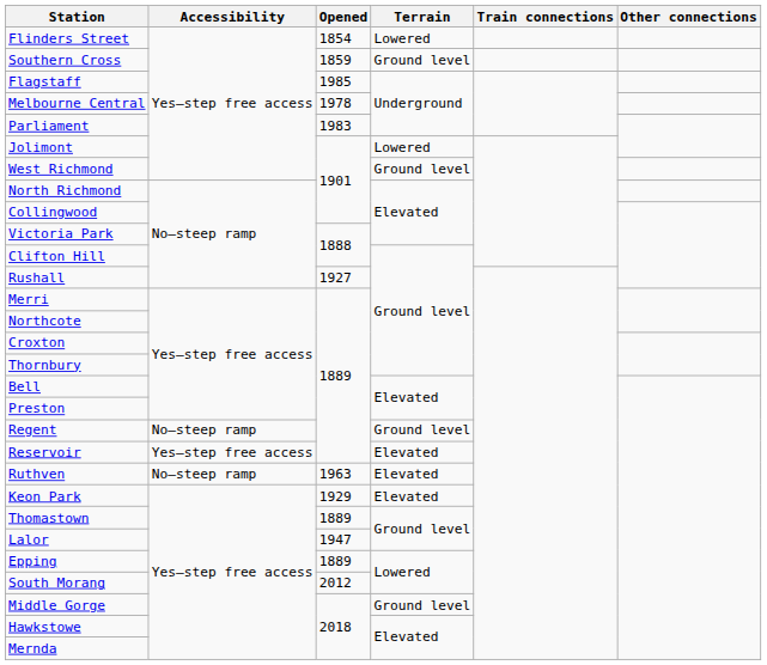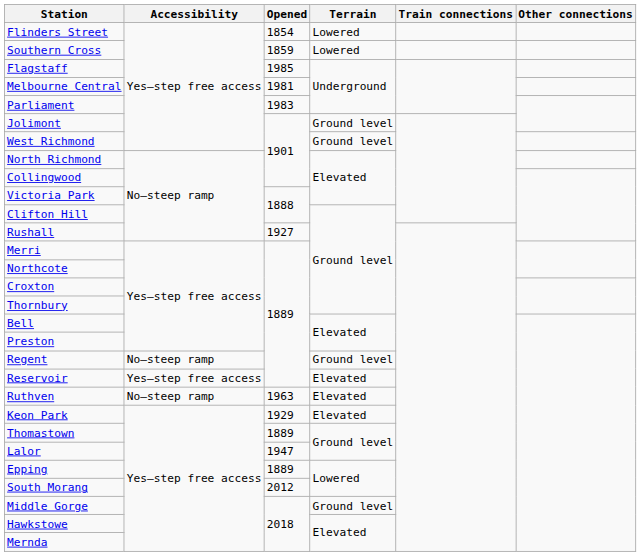Southern Cross | Terrain: Ground level -> Lowered
Melbourne Central | Opened: 1978 -> 1981
Jolimont | Terrain: Lowered -> Ground level
